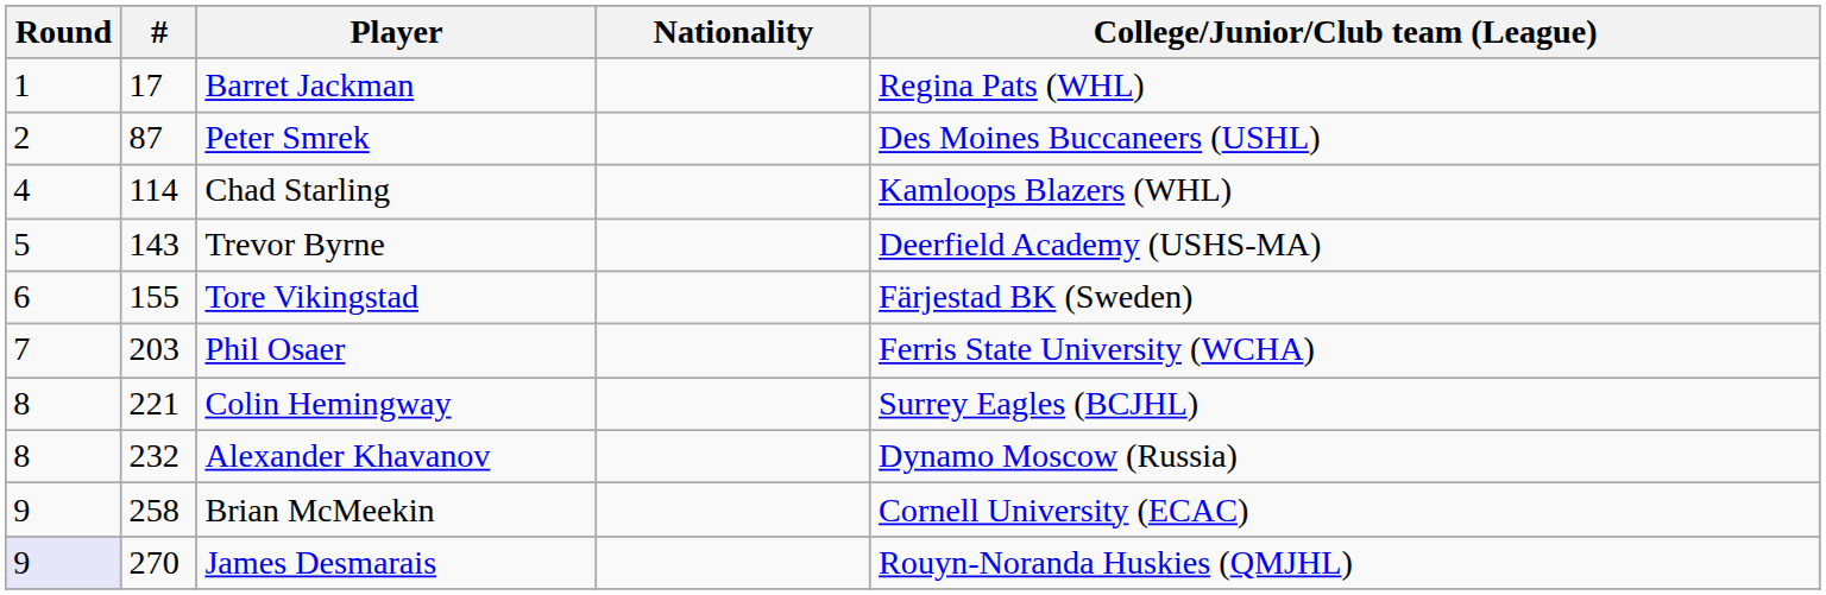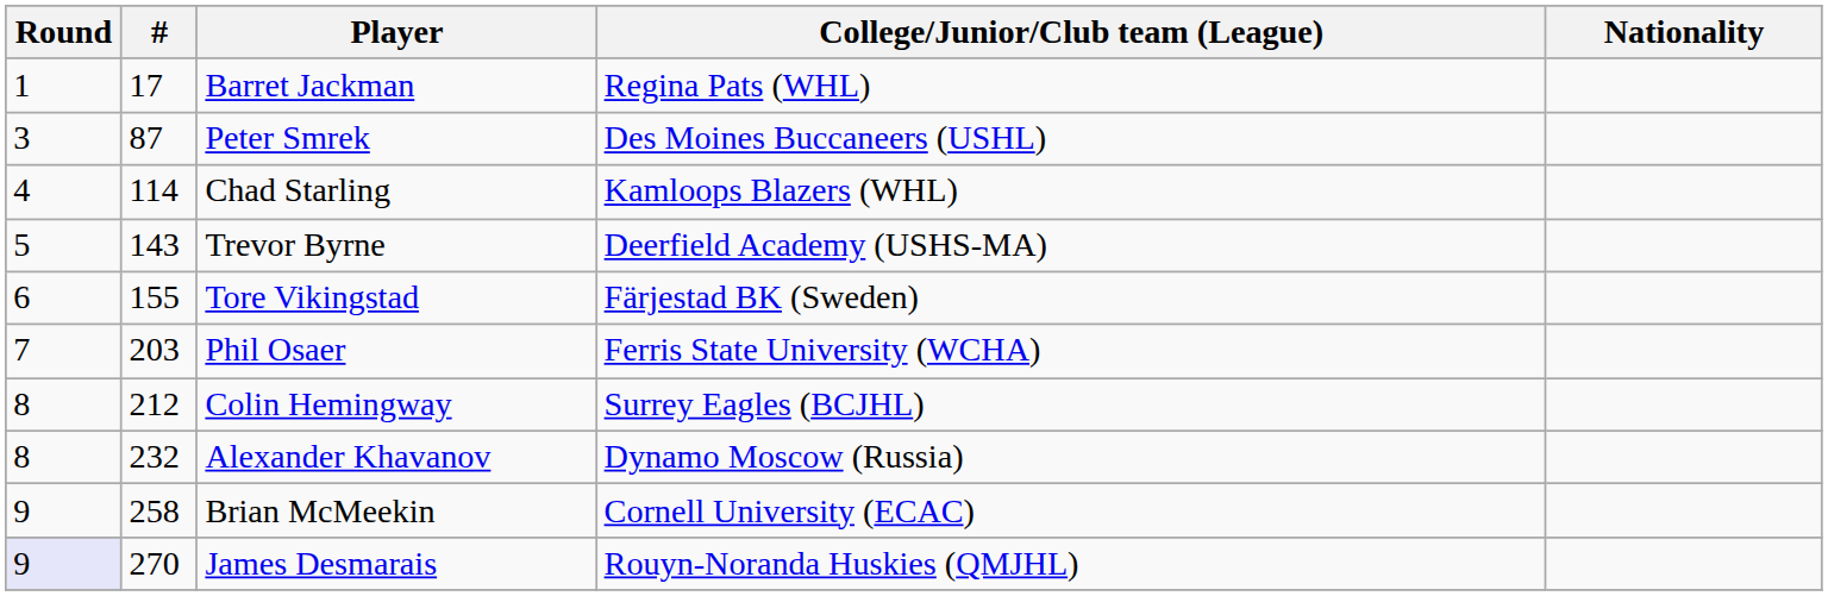columns swapped: Nationality <-> College/Junior/Club team (League)
Peter Smrek | Round: 2 -> 3
Colin Hemingway | #: 221 -> 212
